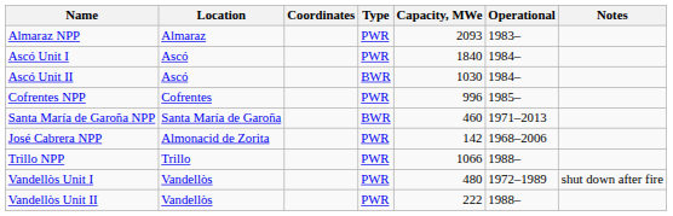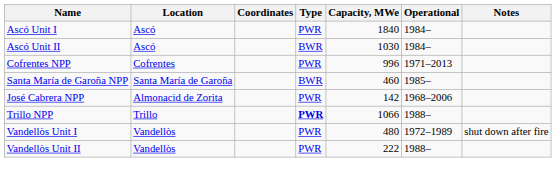- row: Almaraz NPP | Almaraz | PWR | 2093 | 1983–
Cofrentes NPP | Operational: 1985– -> 1971–2013
Santa María de Garoña NPP | Operational: 1971–2013 -> 1985–
Trillo NPP | Type: normal -> bold
